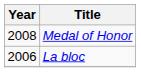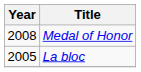La bloc | Year: 2006 -> 2005
